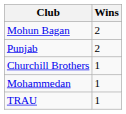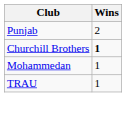- row: Mohun Bagan | 2
Churchill Brothers | Wins: normal -> bold
